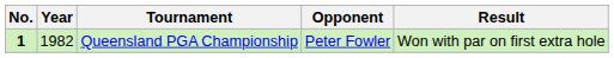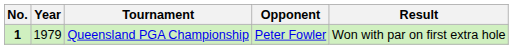Queensland PGA Championship | Year: 1982 -> 1979
